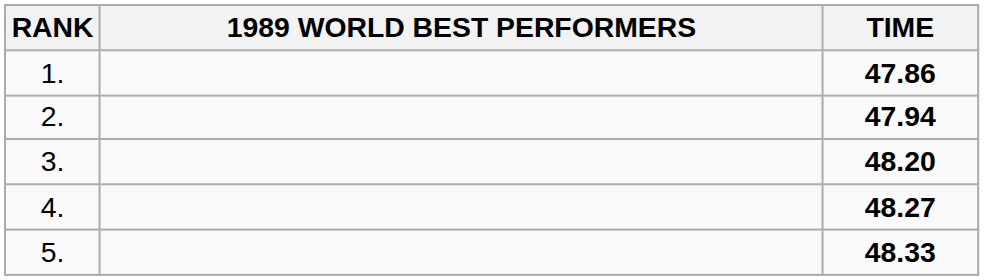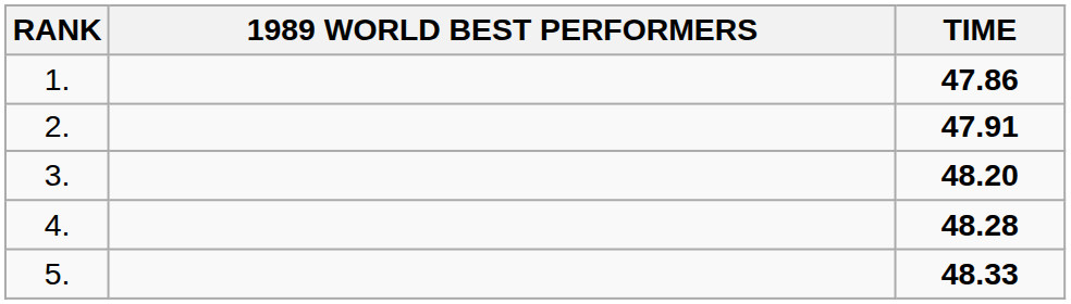2. | TIME: 47.94 -> 47.91
4. | TIME: 48.27 -> 48.28
